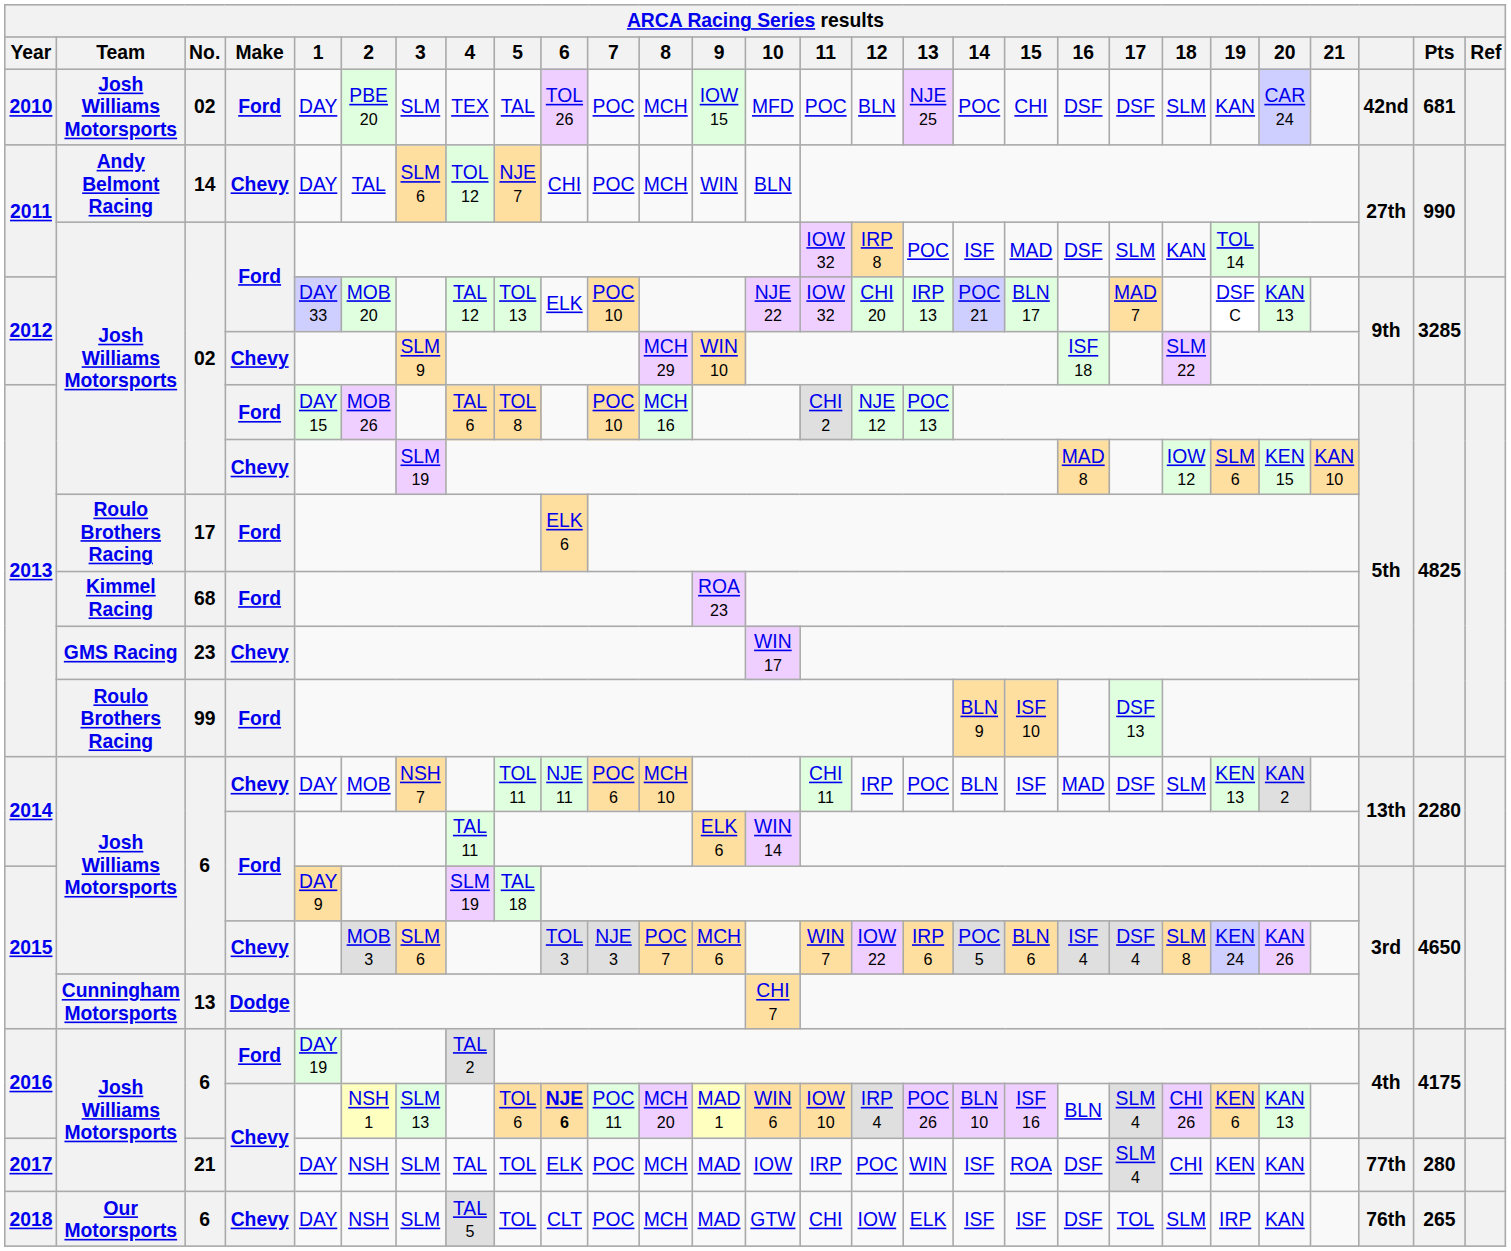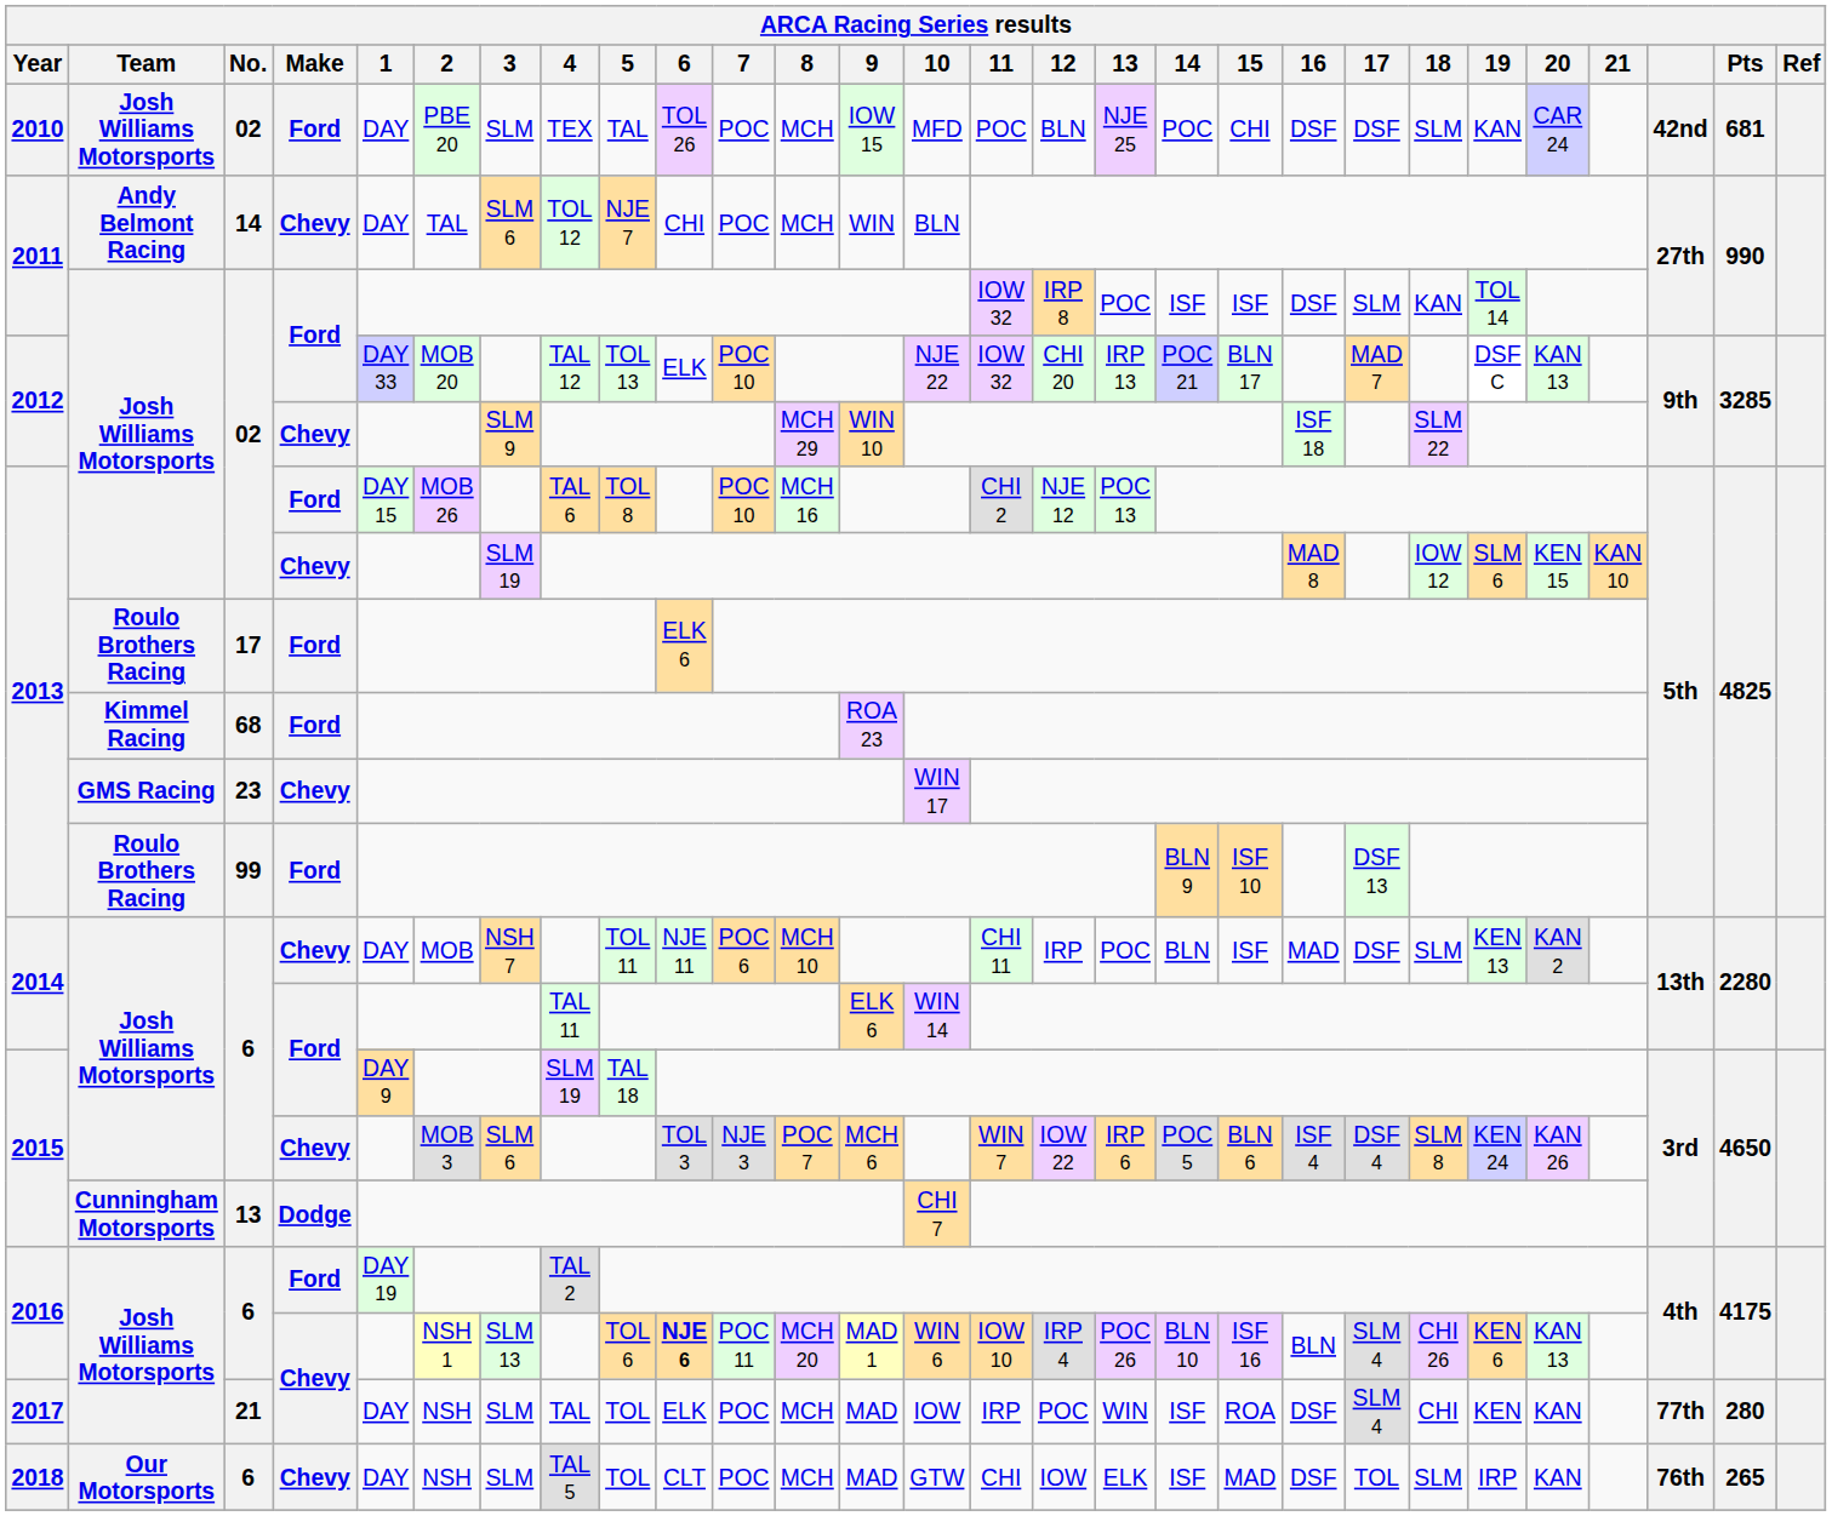2011 / Ford | 15: MAD -> ISF
2018 | 15: ISF -> MAD
